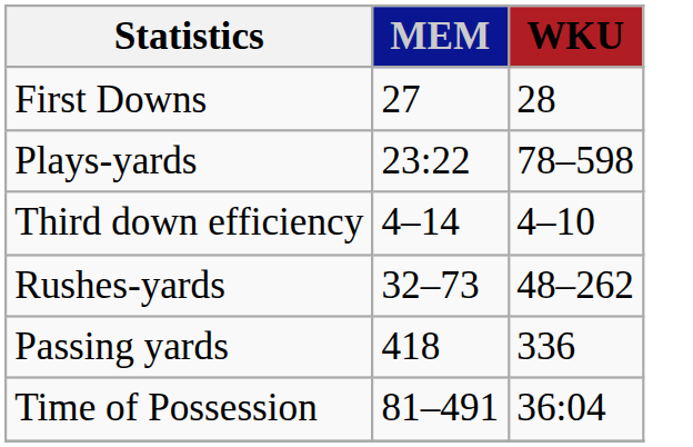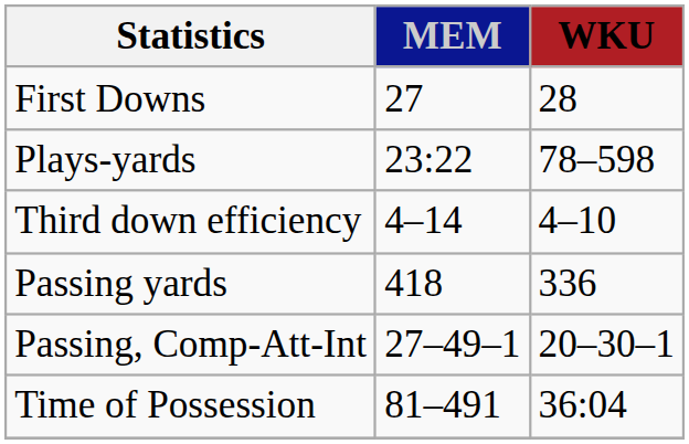- row: Rushes-yards | 32–73 | 48–262
+ row: Passing, Comp-Att-Int | 27–49–1 | 20–30–1
